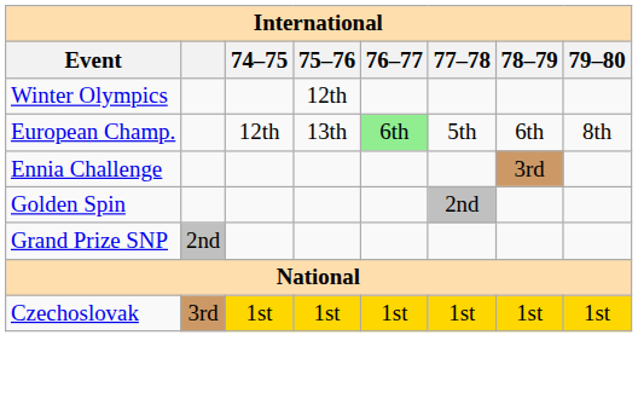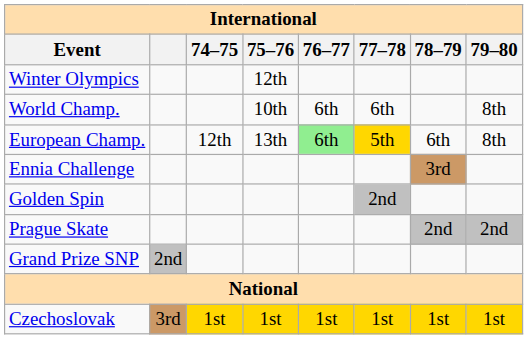+ row: World Champ. | 10th | 6th | 6th | 8th
European Champ. | 77–78: no background -> gold background
+ row: Prague Skate | 2nd | 2nd
